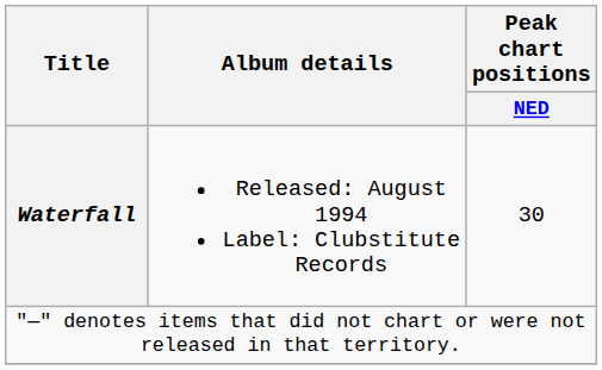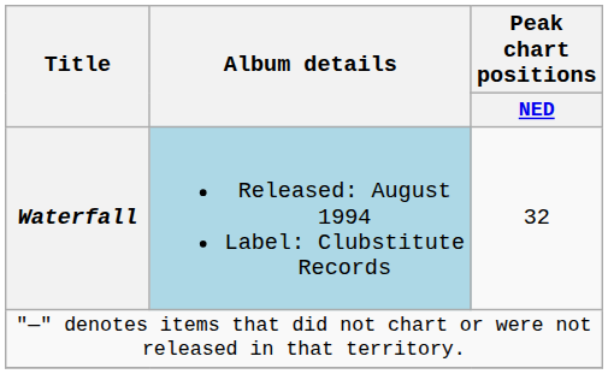Waterfall | Album details: no background -> lightblue background
Waterfall | Peak chart positions / NED: 30 -> 32
